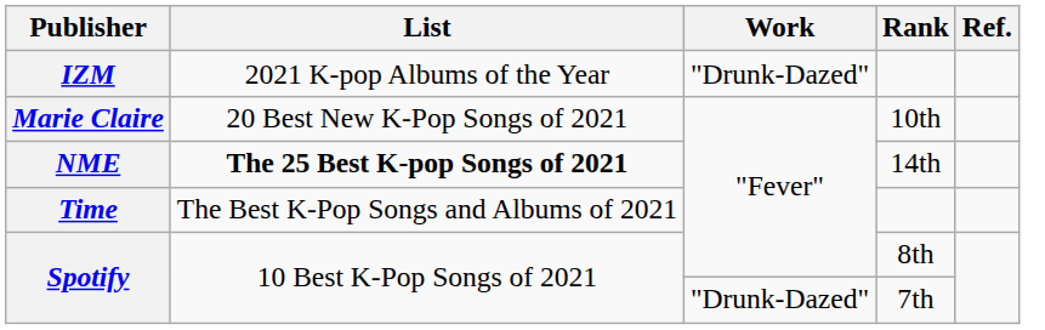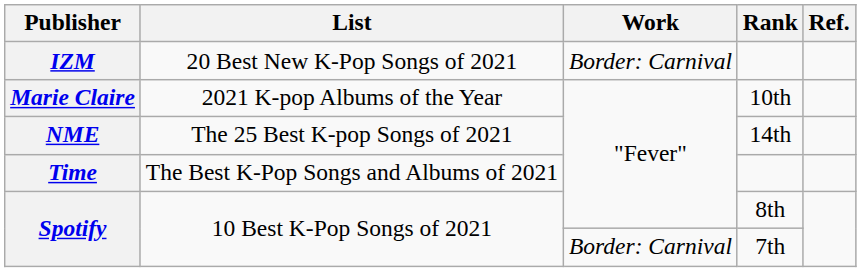IZM | List: 2021 K-pop Albums of the Year -> 20 Best New K-Pop Songs of 2021
IZM | Work: "Drunk-Dazed" -> Border: Carnival
Marie Claire | List: 20 Best New K-Pop Songs of 2021 -> 2021 K-pop Albums of the Year
NME | List: bold -> normal
Spotify / 7th | Work: "Drunk-Dazed" -> Border: Carnival
